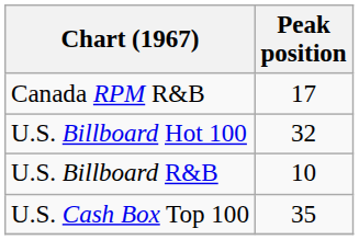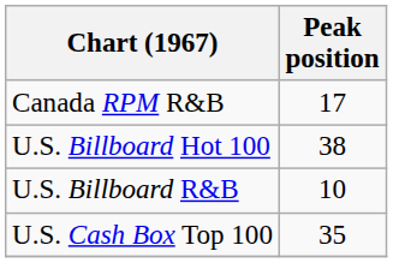U.S. Billboard Hot 100 | Peak position: 32 -> 38
